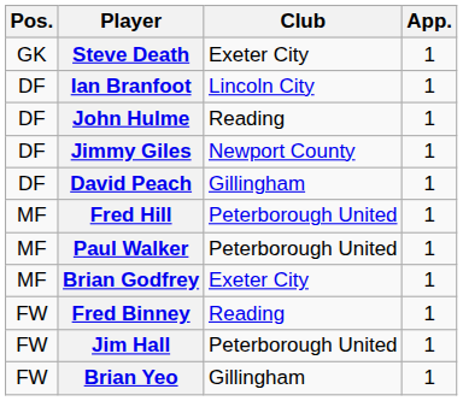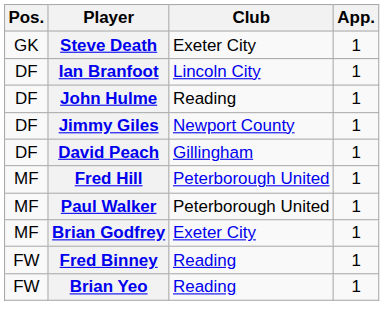- row: FW | Jim Hall | Peterborough United | 1
Brian Yeo | Club: Gillingham -> Reading
